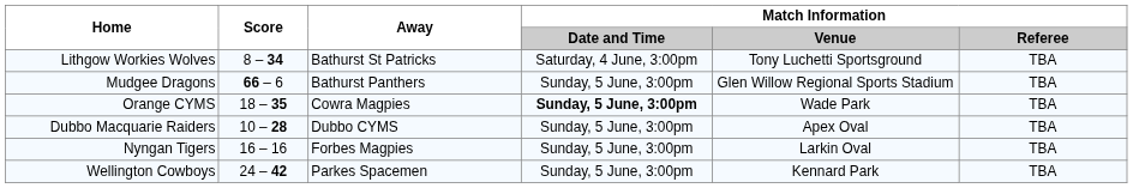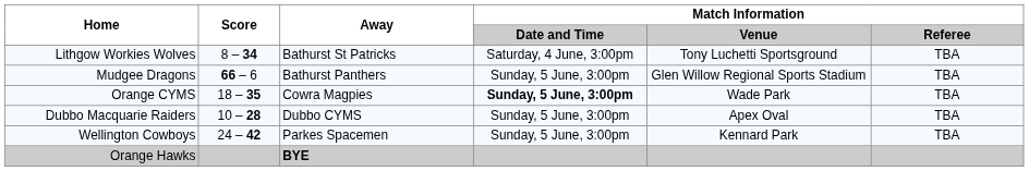- row: Nyngan Tigers | 16 – 16 | Forbes Magpies | Sunday, 5 June, 3:00pm | Larkin Oval | TBA
+ row: Orange Hawks | BYE
